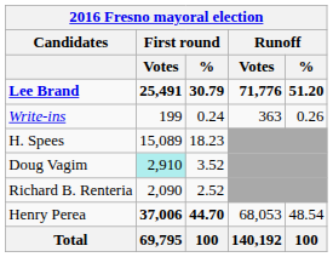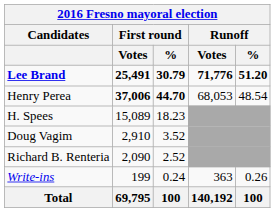rows swapped: Henry Perea <-> Write-ins
Doug Vagim | First round / Votes: paleturquoise background -> no background
